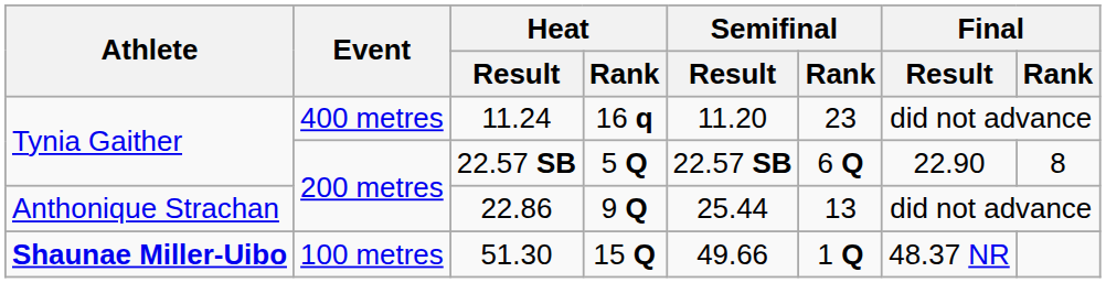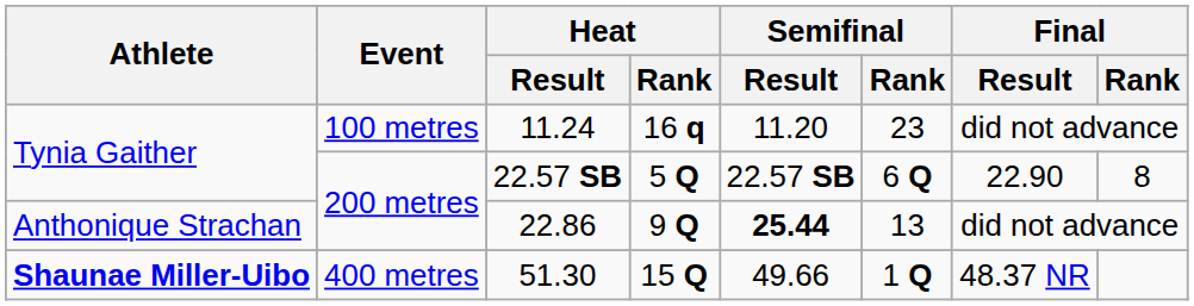11.24 | Event: 400 metres -> 100 metres
22.86 | Semifinal / Result: normal -> bold
51.30 | Event: 100 metres -> 400 metres
